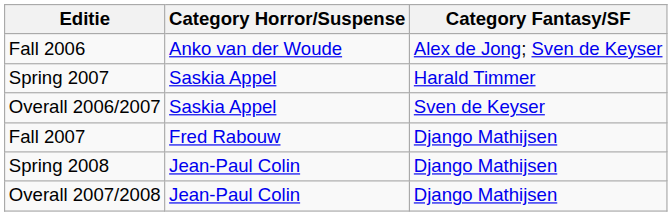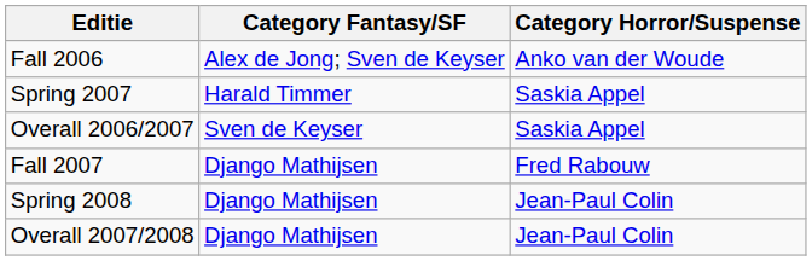columns swapped: Category Fantasy/SF <-> Category Horror/Suspense
